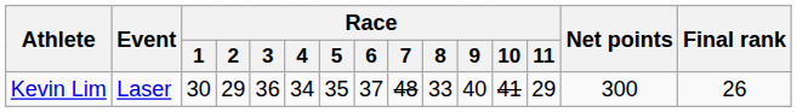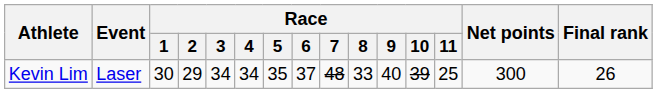Kevin Lim | Race / 3: 36 -> 34
Kevin Lim | Race / 10: 41 -> 39
Kevin Lim | Race / 11: 29 -> 25
